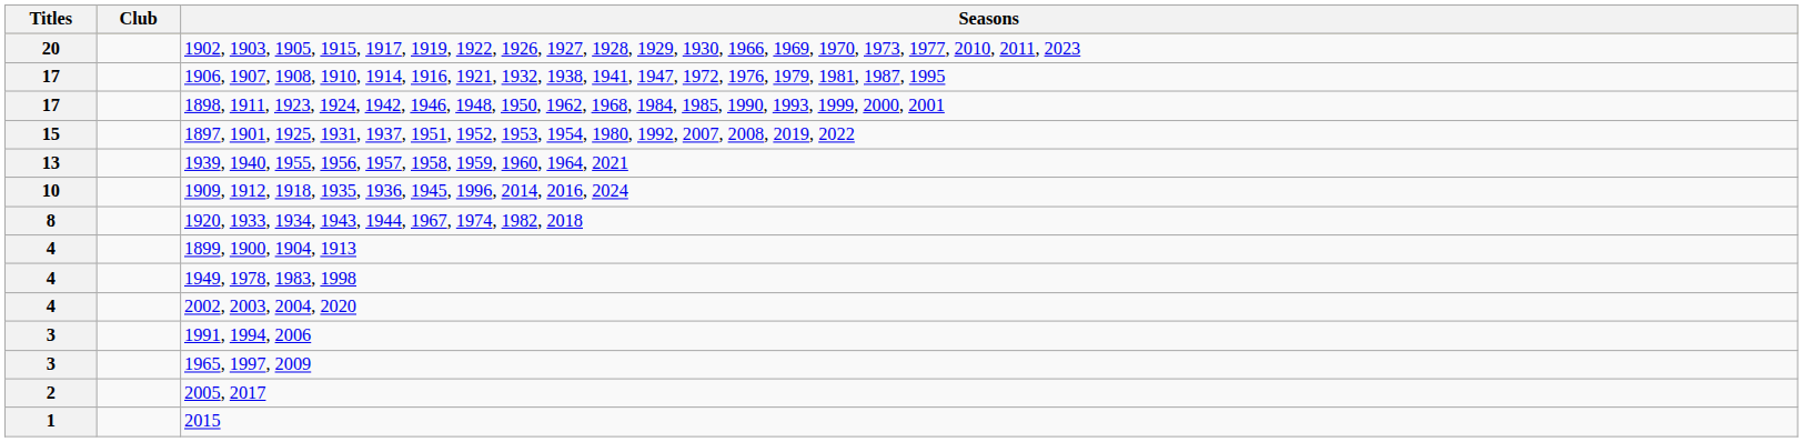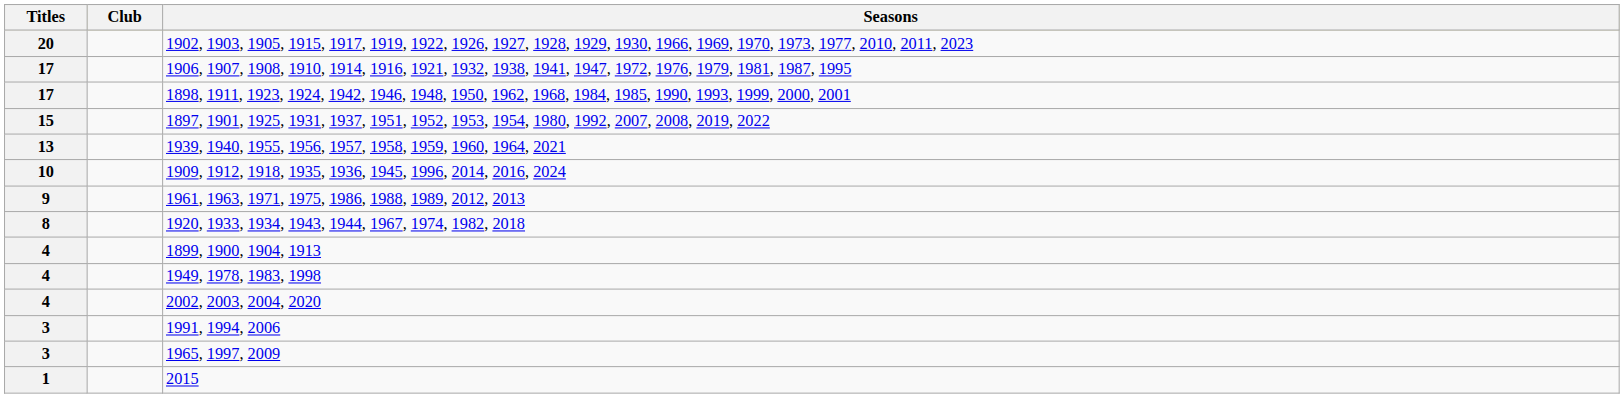+ row: 9 | 1961, 1963, 1971, 1975, 1986, 1988, 1989, 2012, 2013
- row: 2 | 2005, 2017
